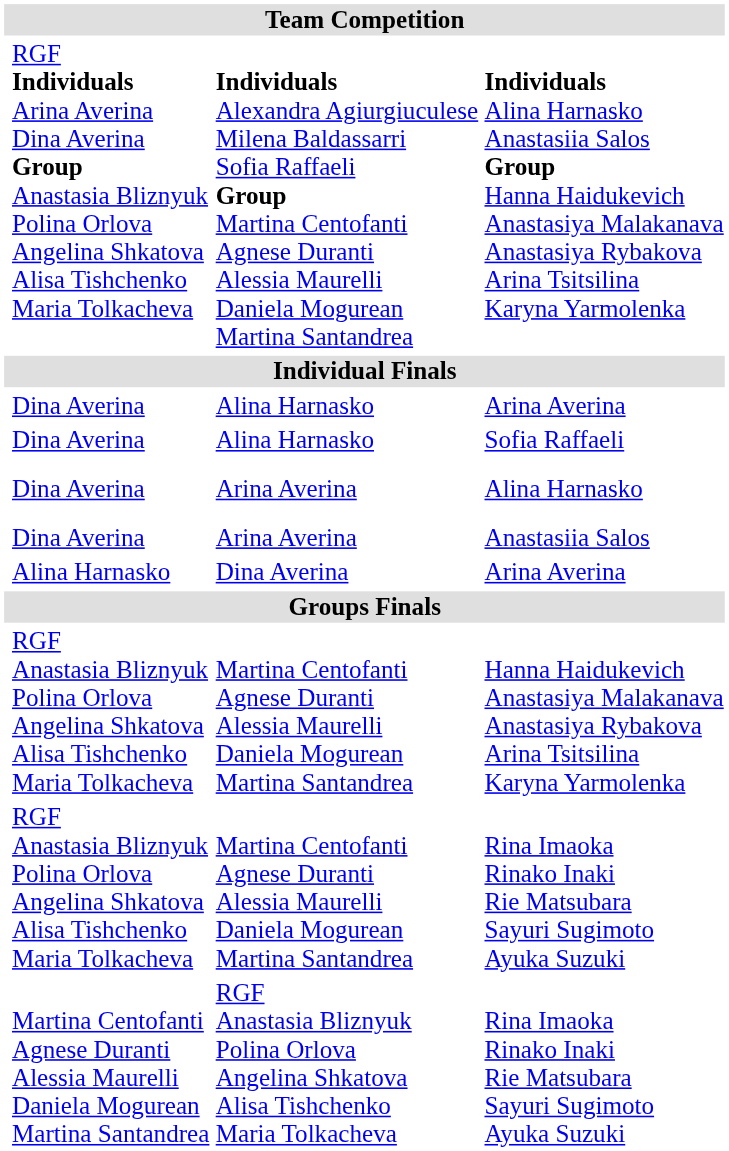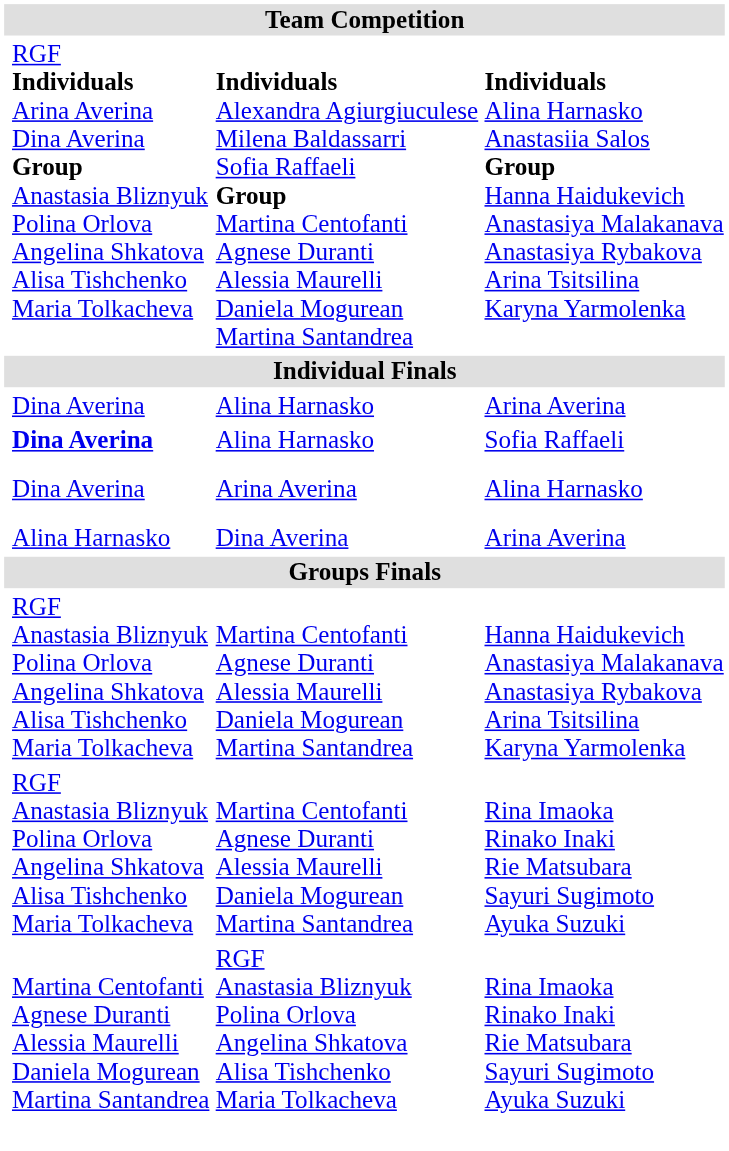Sofia Raffaeli | column 2: normal -> bold
- row: Dina Averina | Arina Averina | Anastasiia Salos
